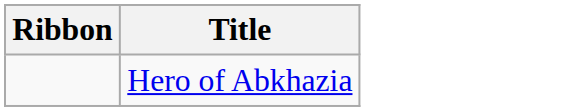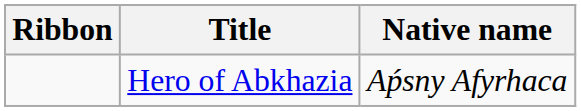+ column: Native name | Aṕsny Afyrhaca
